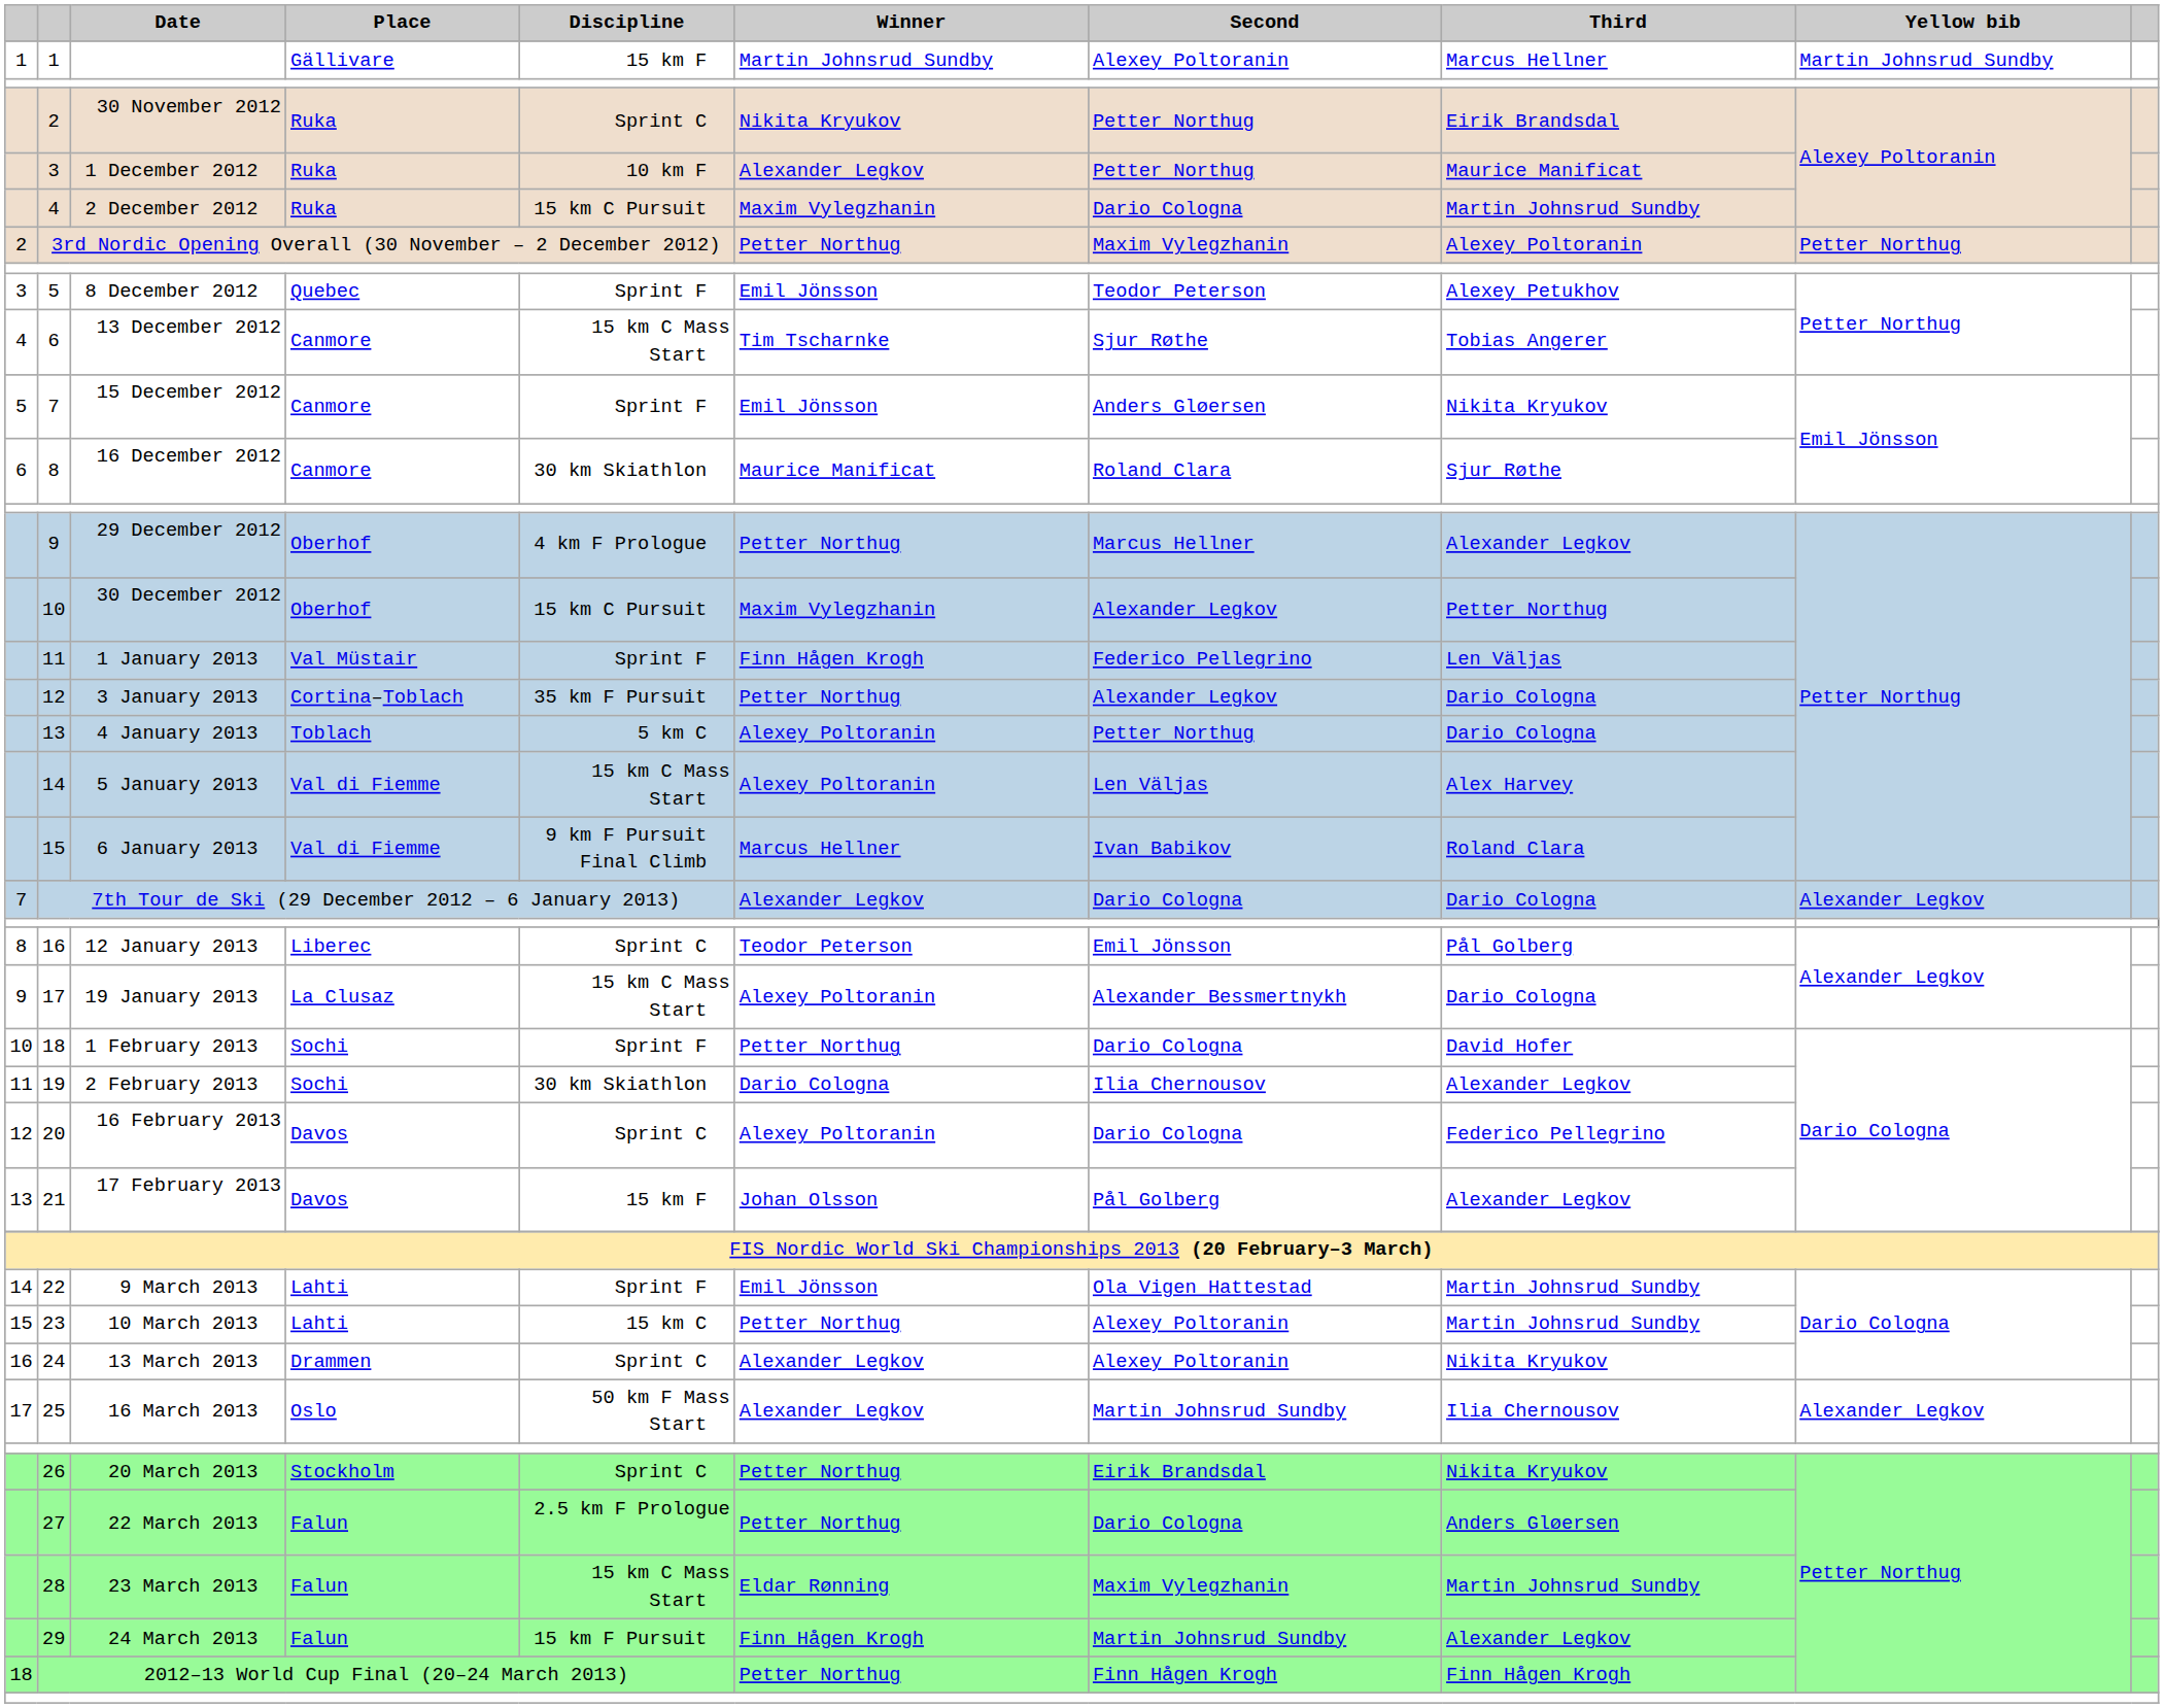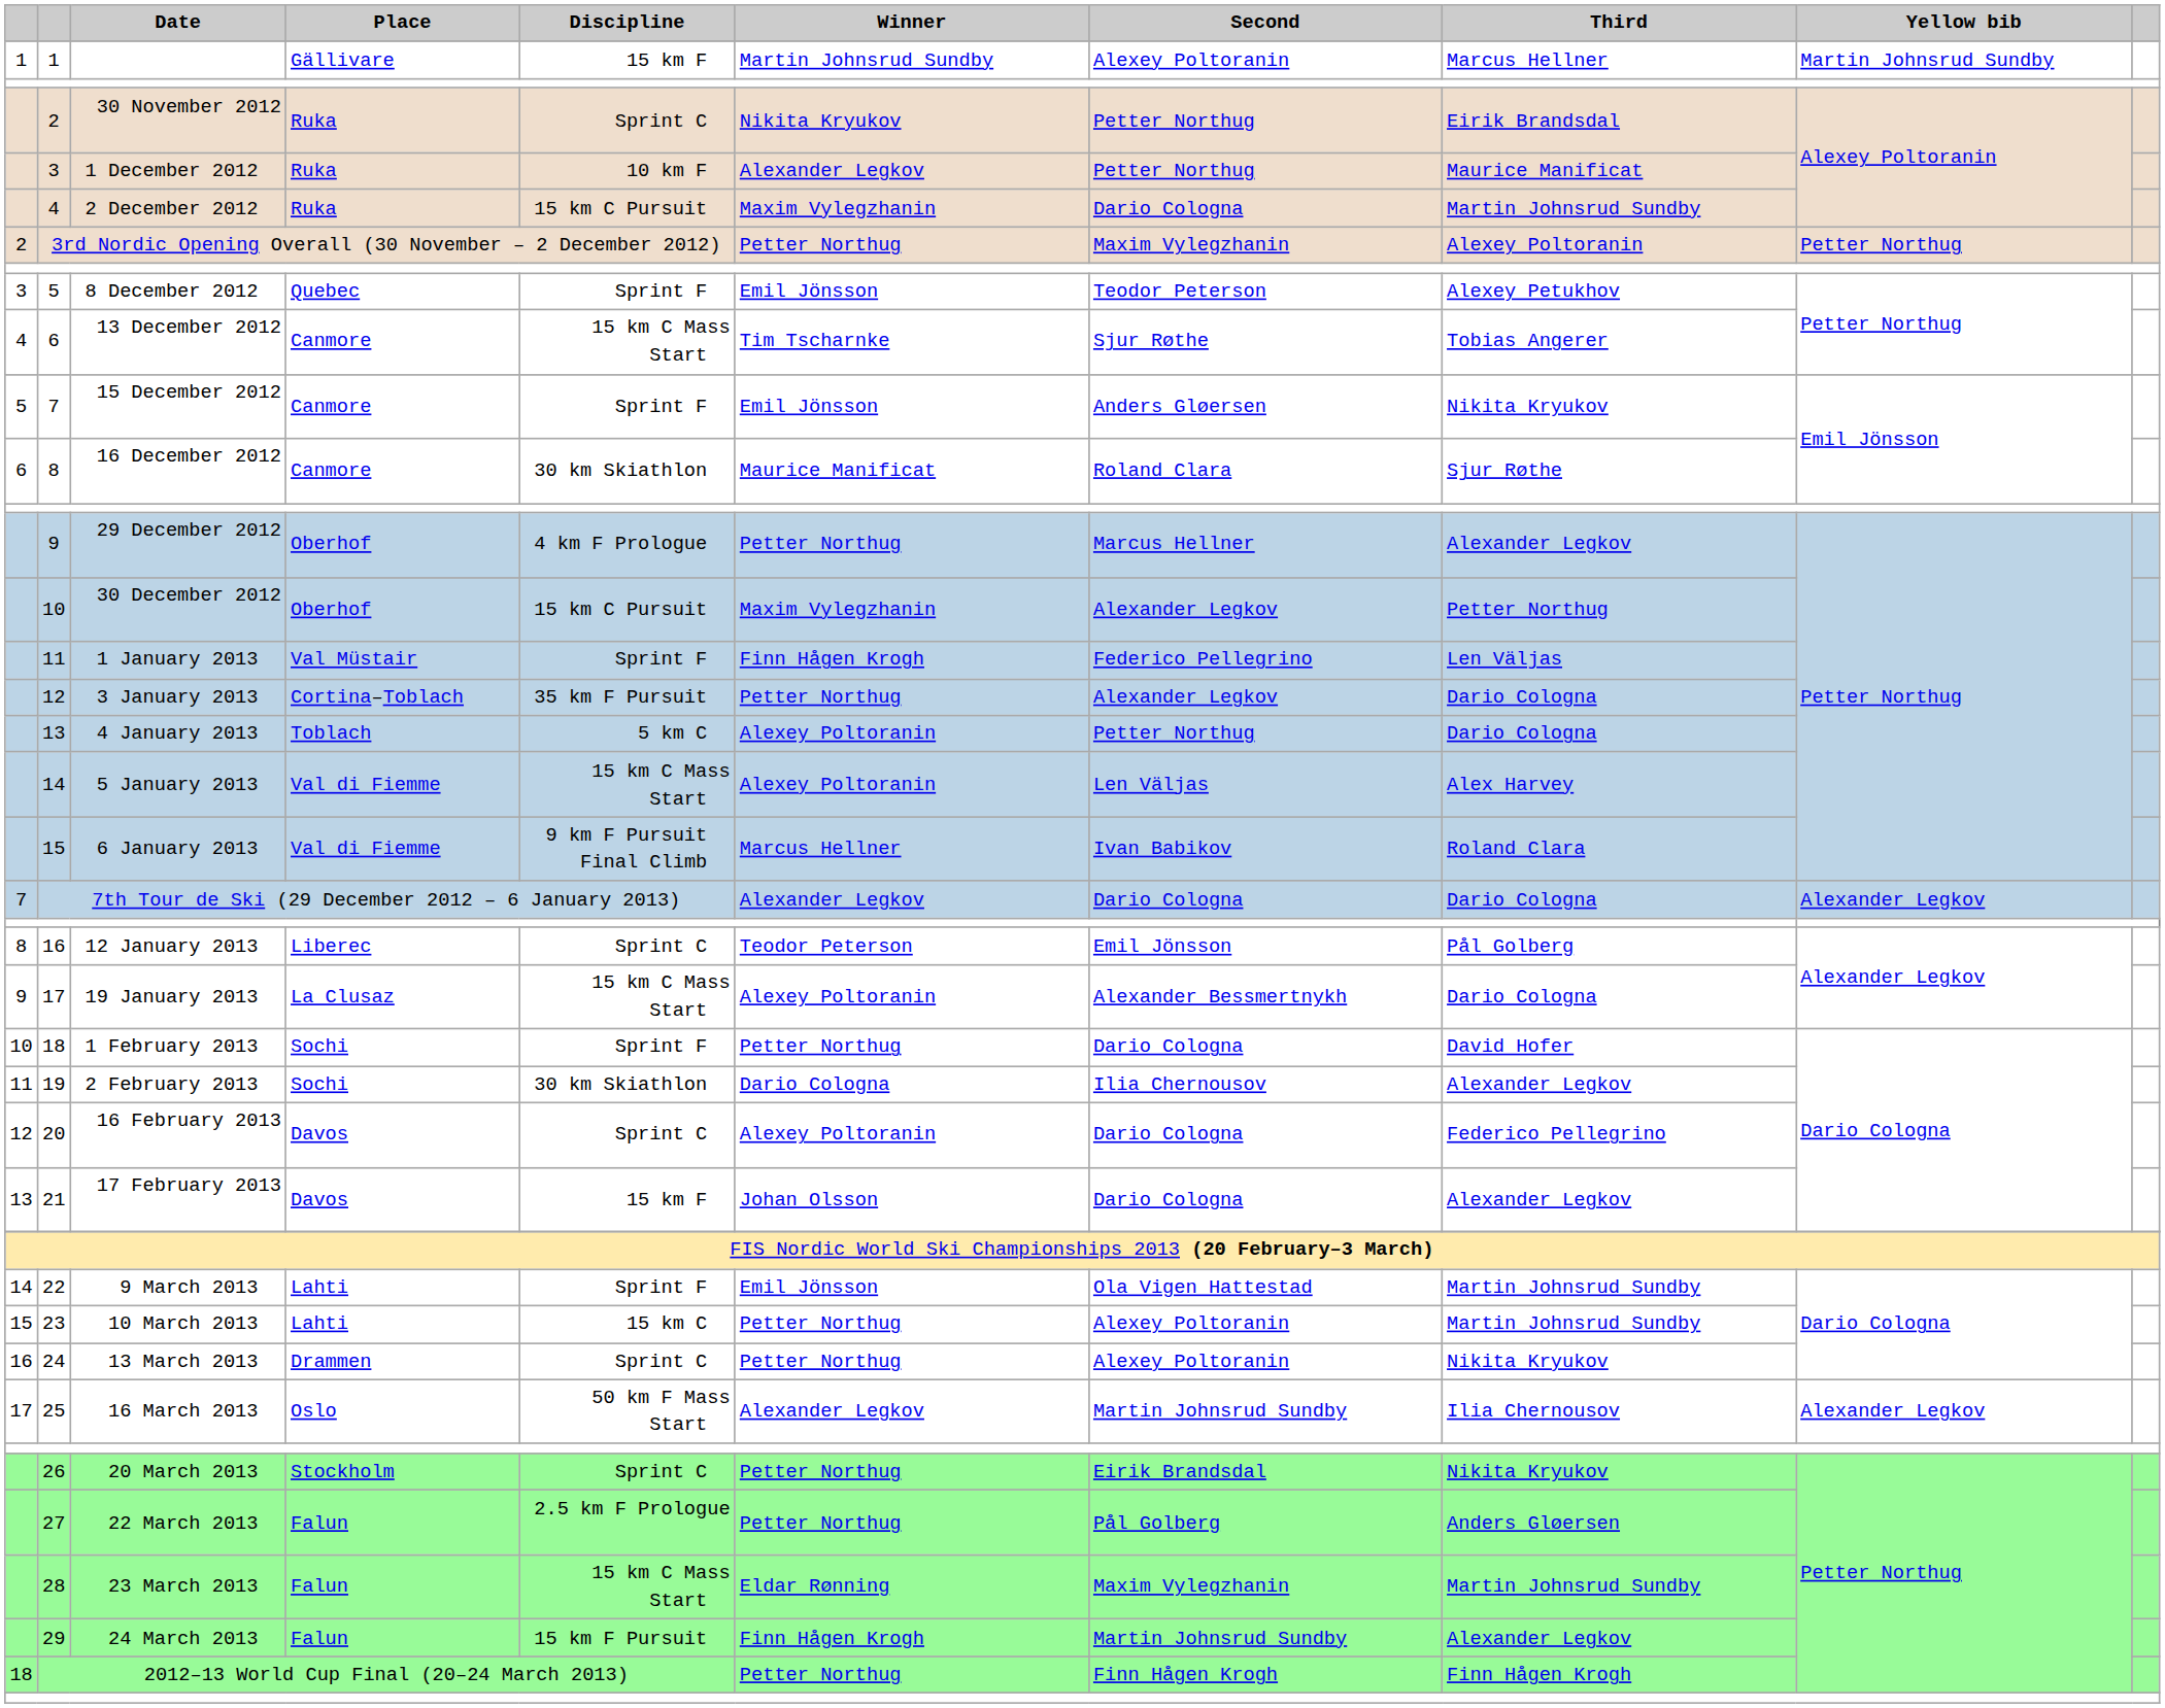21 | Second: Pål Golberg -> Dario Cologna
24 | Winner: Alexander Legkov -> Petter Northug
27 | Second: Dario Cologna -> Pål Golberg
